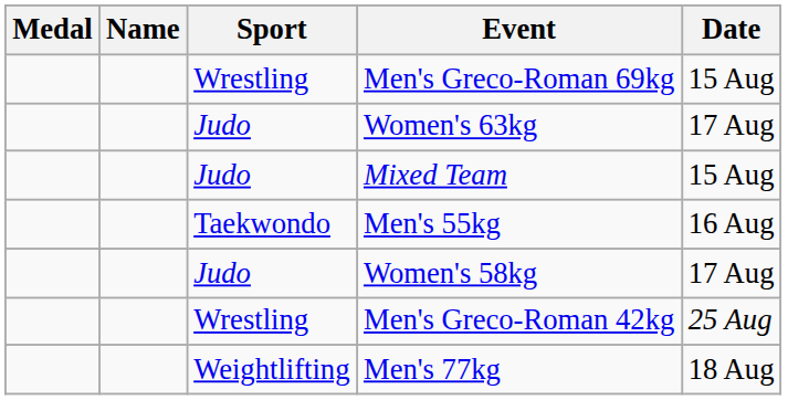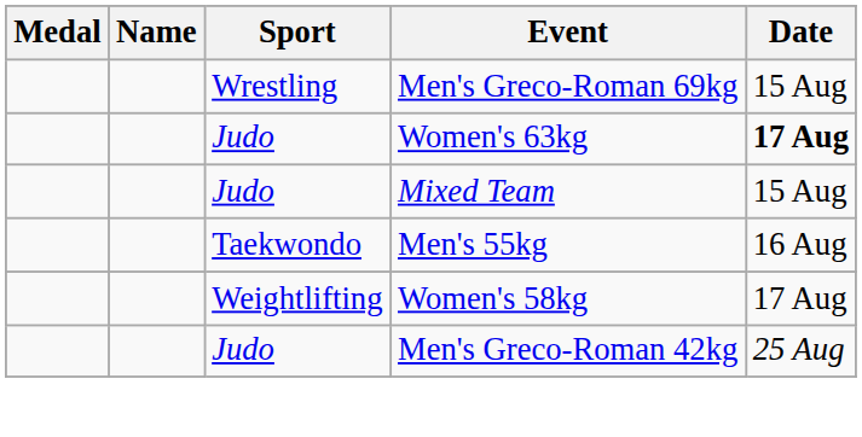Women's 63kg | Date: normal -> bold
Women's 58kg | Sport: Judo -> Weightlifting
Men's Greco-Roman 42kg | Sport: Wrestling -> Judo
- row: Weightlifting | Men's 77kg | 18 Aug
